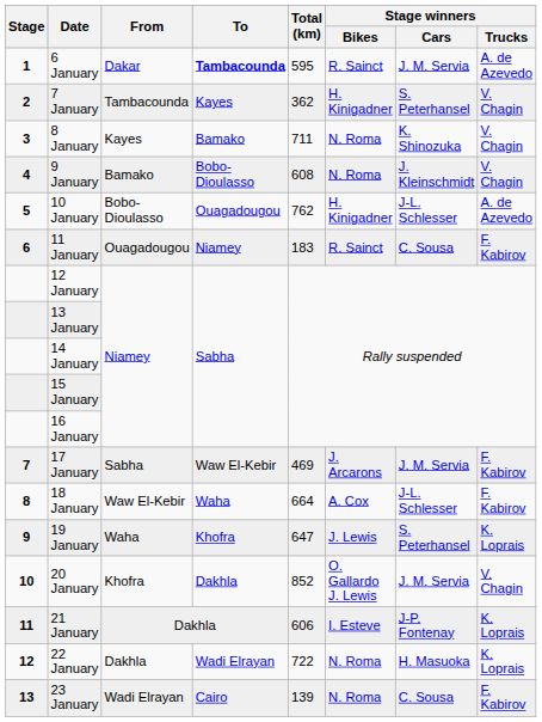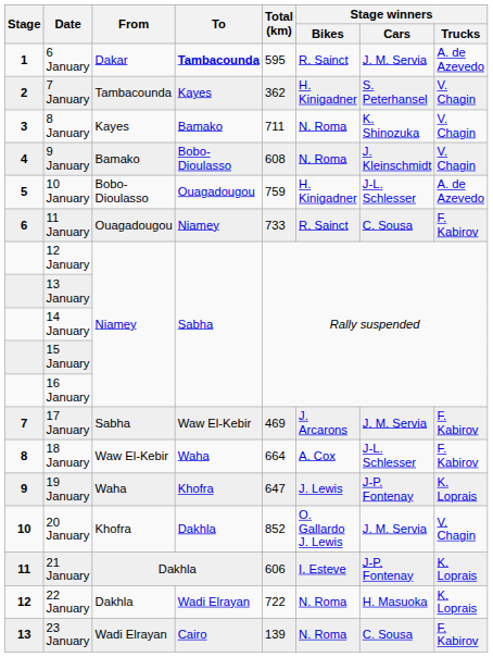10 January | Total (km): 762 -> 759
11 January | Total (km): 183 -> 733
19 January | Stage winners / Cars: S. Peterhansel -> J-P. Fontenay
